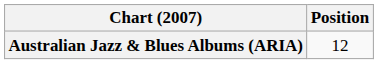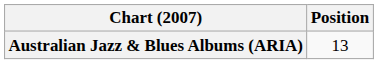Australian Jazz & Blues Albums (ARIA) | Position: 12 -> 13
